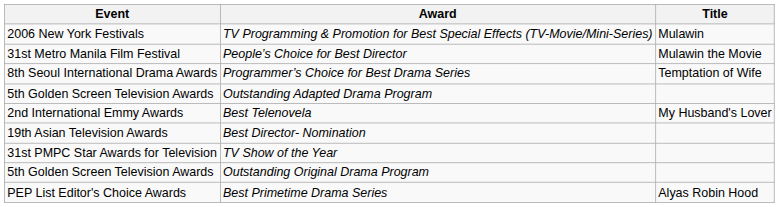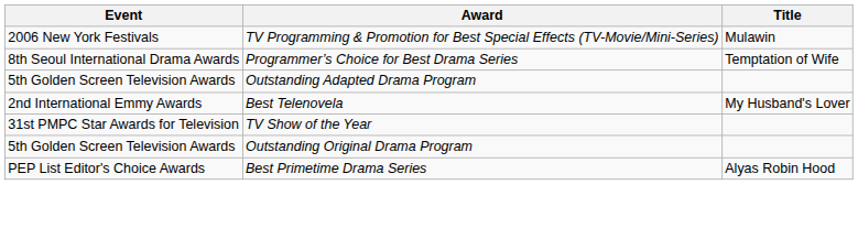- row: 31st Metro Manila Film Festival | People’s Choice for Best Director | Mulawin the Movie
- row: 19th Asian Television Awards | Best Director- Nomination
